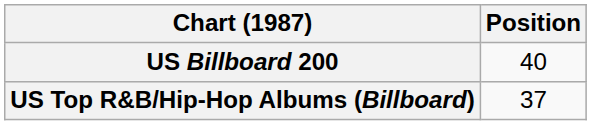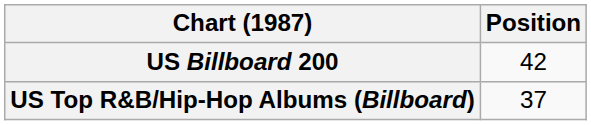US Billboard 200 | Position: 40 -> 42
